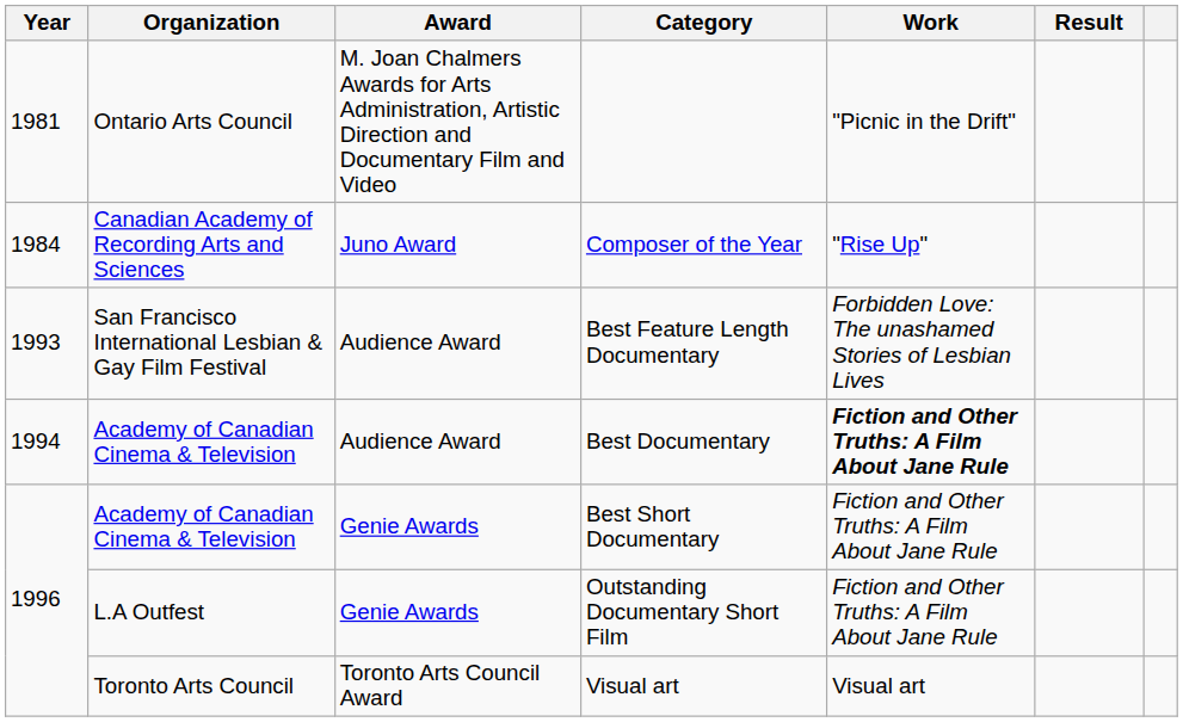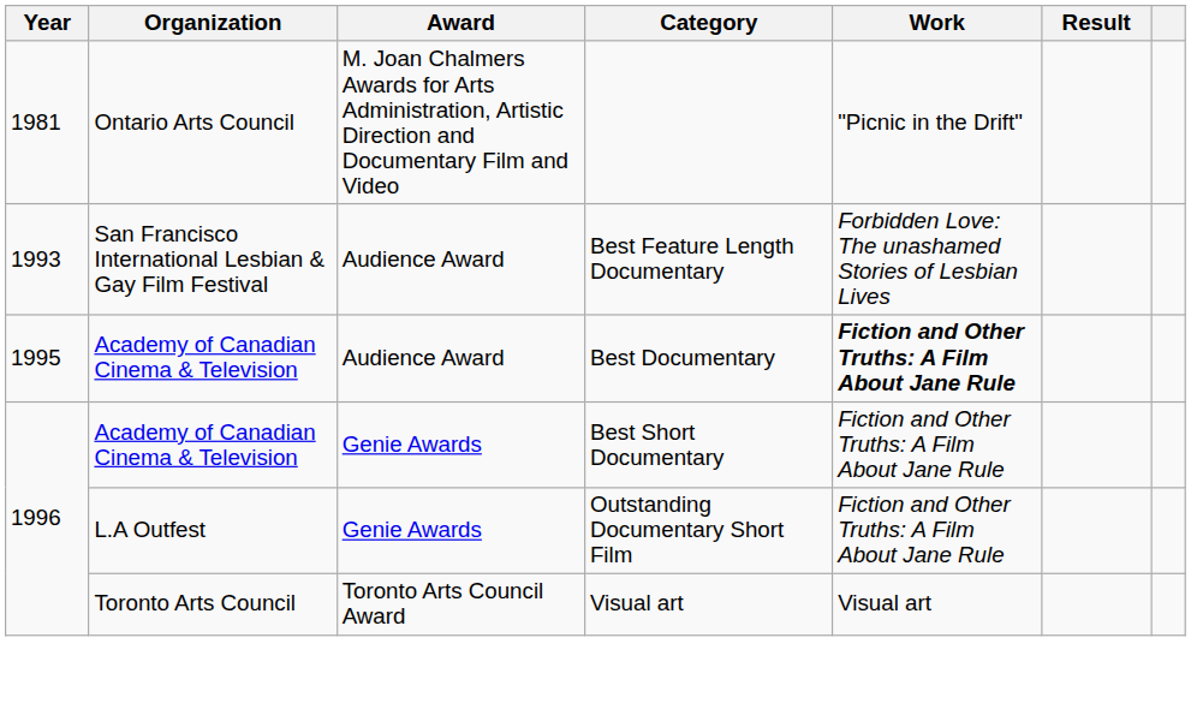- row: 1984 | Canadian Academy of Recording Arts and Sciences | Juno Award | Composer of the Year | "Rise Up"
Best Documentary | Year: 1994 -> 1995
